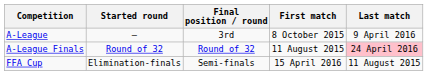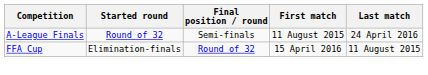- row: A-League | — | 3rd | 8 October 2015 | 9 April 2016
A-League Finals | Final position / round: Round of 32 -> Semi-finals
A-League Finals | Last match: pink background -> no background
FFA Cup | Final position / round: Semi-finals -> Round of 32
